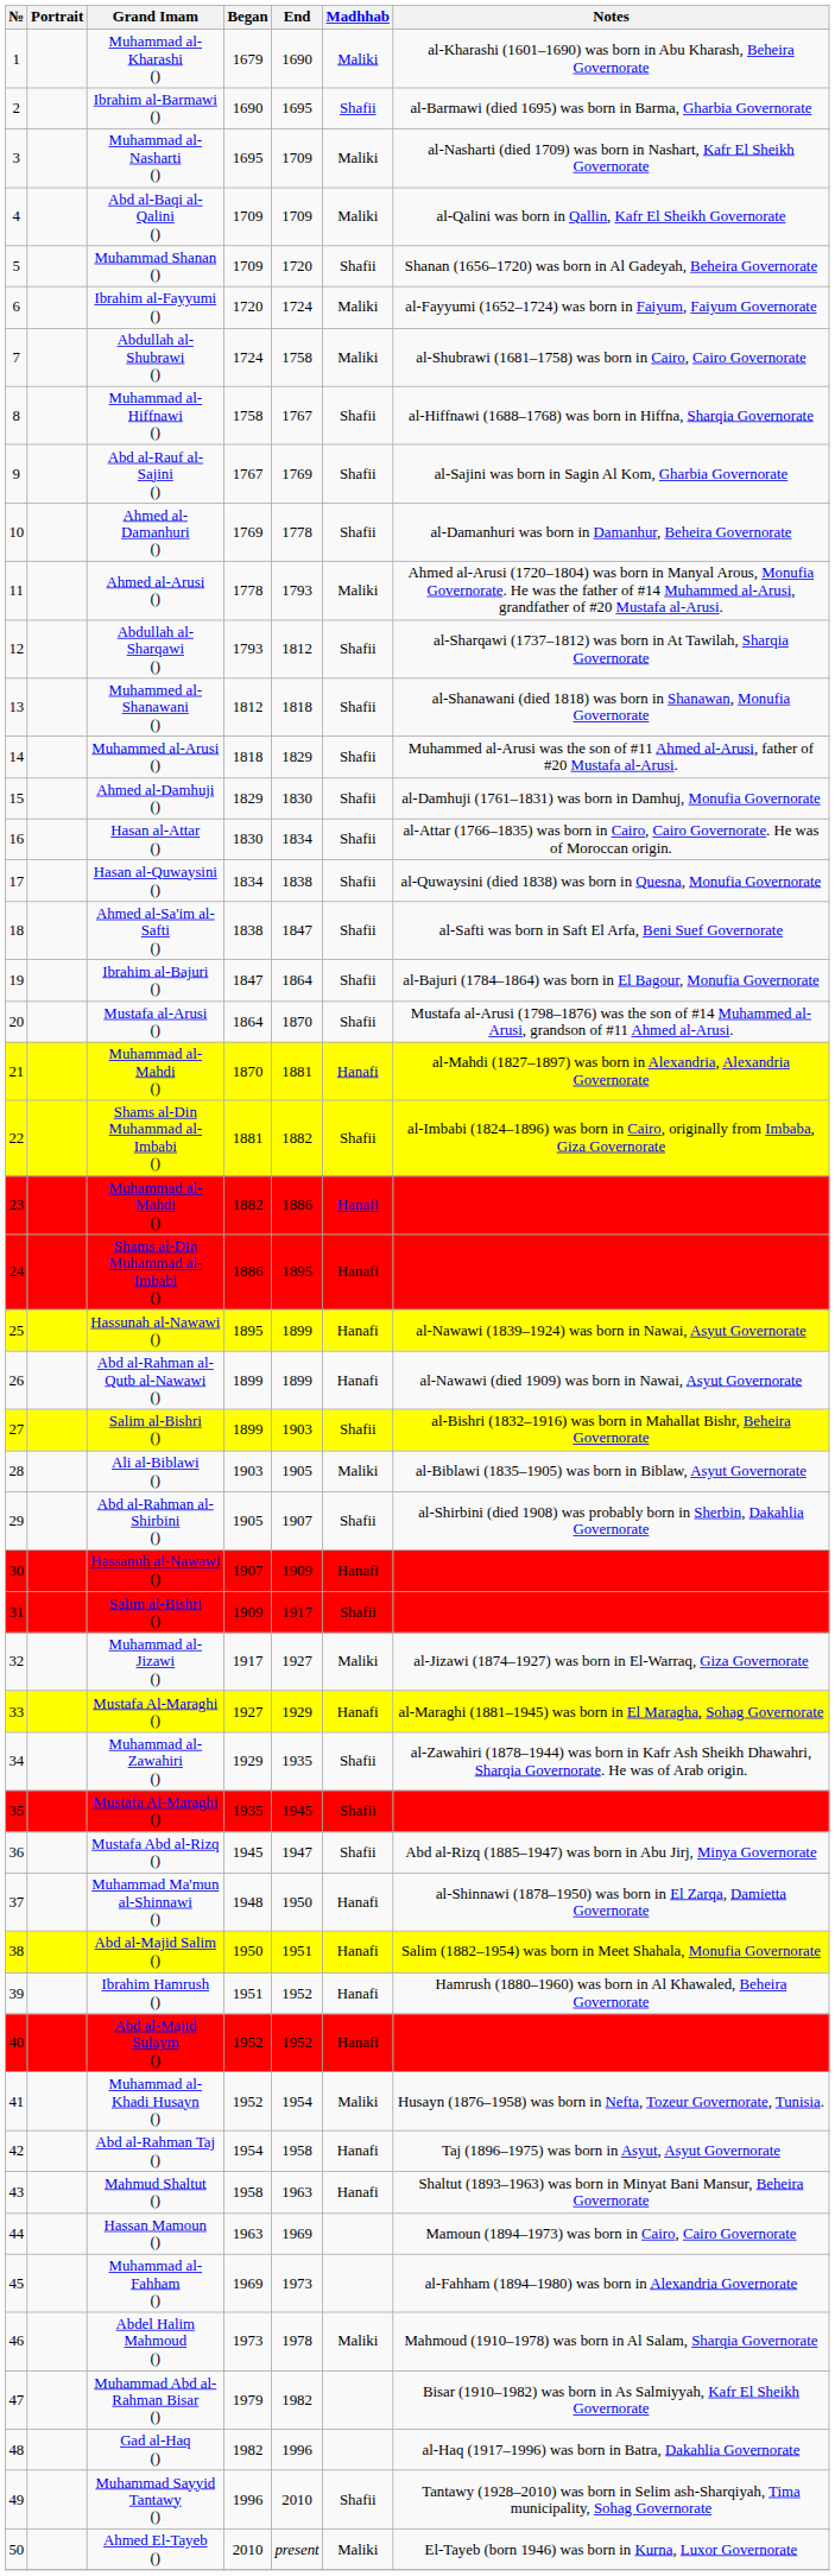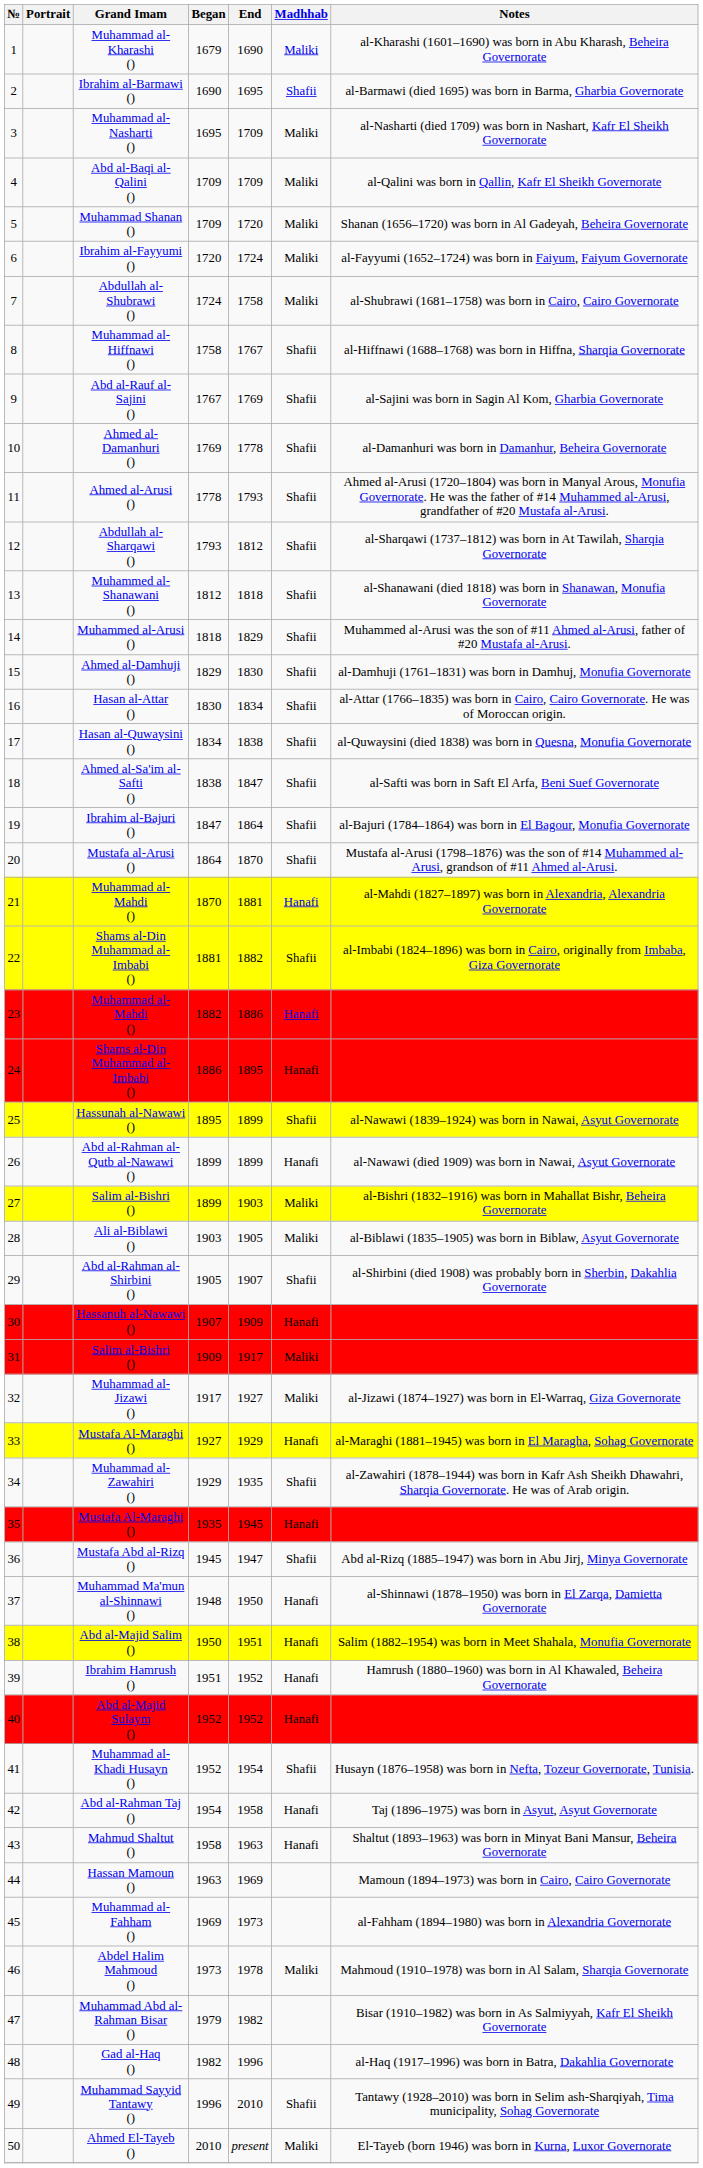Muhammad Shanan () | Madhhab: Shafii -> Maliki
Ahmed al-Arusi () | Madhhab: Maliki -> Shafii
Hassunah al-Nawawi () | Madhhab: Hanafi -> Shafii
27 / Salim al-Bishri () | Madhhab: Shafii -> Maliki
31 / Salim al-Bishri () | Madhhab: Shafii -> Maliki
35 / Mustafa Al-Maraghi () | Madhhab: Shafii -> Hanafi
Muhammad al-Khadi Husayn () | Madhhab: Maliki -> Shafii
